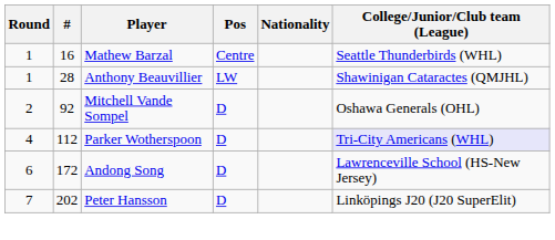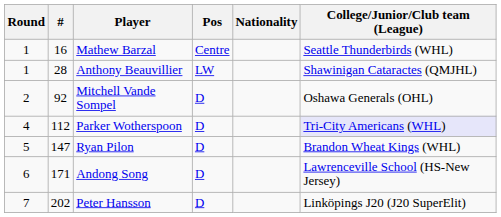+ row: 5 | 147 | Ryan Pilon | D | Brandon Wheat Kings (WHL)
Andong Song | #: 172 -> 171
